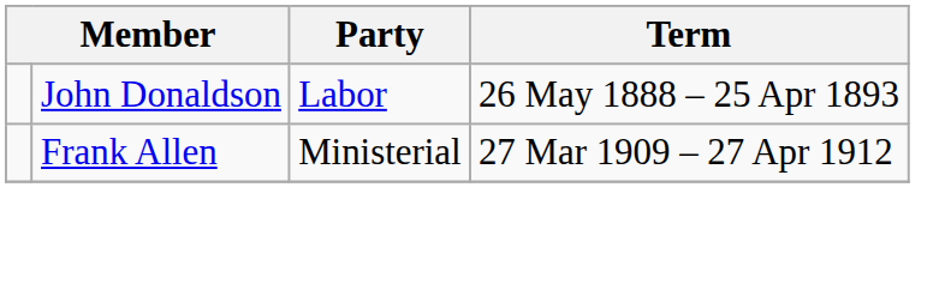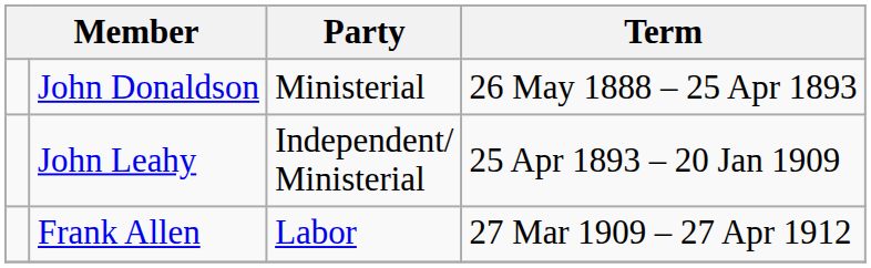John Donaldson | Party: Labor -> Ministerial
+ row: John Leahy | Independent/ Ministerial | 25 Apr 1893 – 20 Jan 1909
Frank Allen | Party: Ministerial -> Labor
